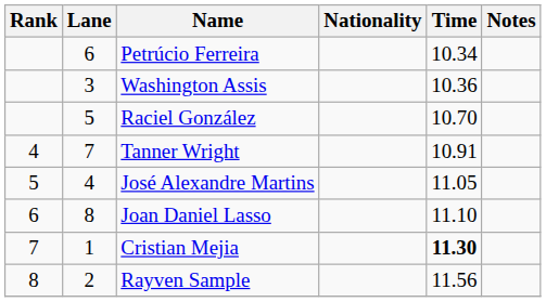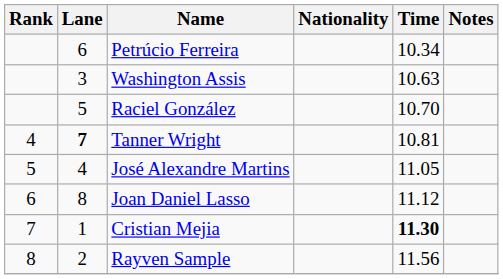Washington Assis | Time: 10.36 -> 10.63
Tanner Wright | Lane: normal -> bold
Tanner Wright | Time: 10.91 -> 10.81
Joan Daniel Lasso | Time: 11.10 -> 11.12
